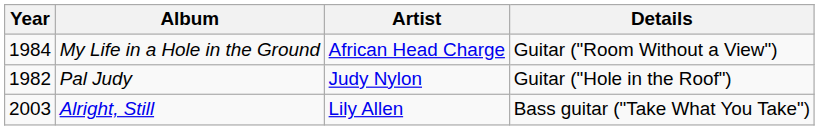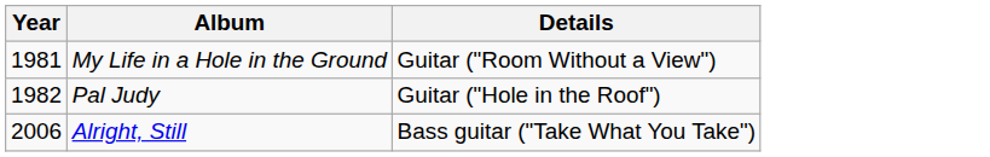- column: Artist | African Head Charge | Judy Nylon | Lily Allen
My Life in a Hole in the Ground | Year: 1984 -> 1981
Alright, Still | Year: 2003 -> 2006
